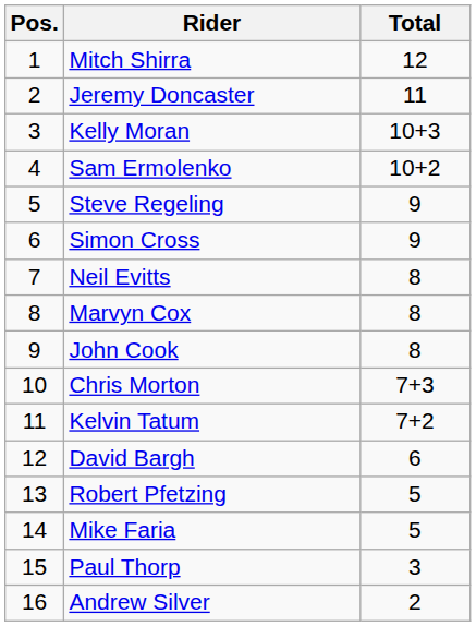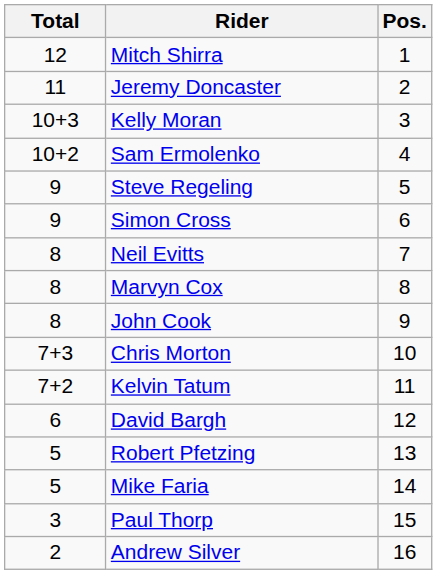columns swapped: Pos. <-> Total
